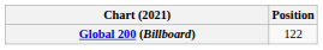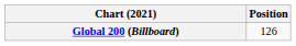Global 200 (Billboard) | Position: 122 -> 126
